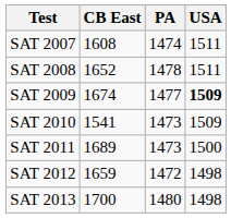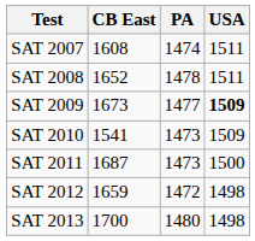SAT 2009 | CB East: 1674 -> 1673
SAT 2011 | CB East: 1689 -> 1687
